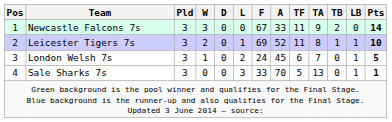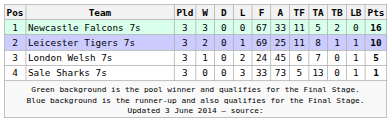Newcastle Falcons 7s | TA: 9 -> 5
Newcastle Falcons 7s | Pts: 14 -> 16
Leicester Tigers 7s | A: 52 -> 25
Sale Sharks 7s | A: 70 -> 73
